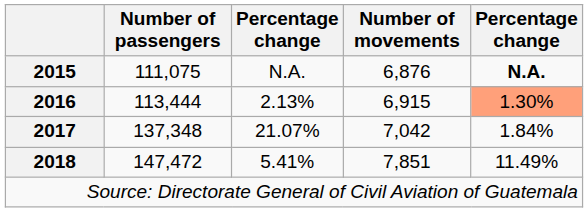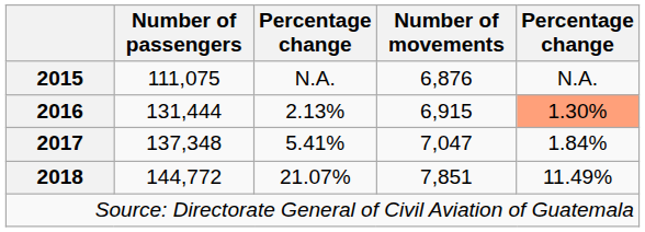2015 | column 5: bold -> normal
2016 | Number of passengers: 113,444 -> 131,444
2017 | column 3: 21.07% -> 5.41%
2017 | Number of movements: 7,042 -> 7,047
2018 | Number of passengers: 147,472 -> 144,772
2018 | column 3: 5.41% -> 21.07%
